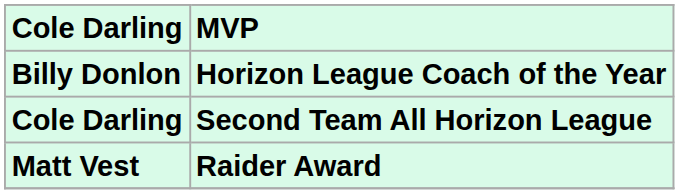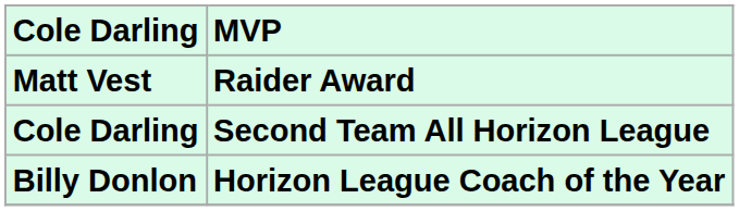rows swapped: Matt Vest <-> Billy Donlon
